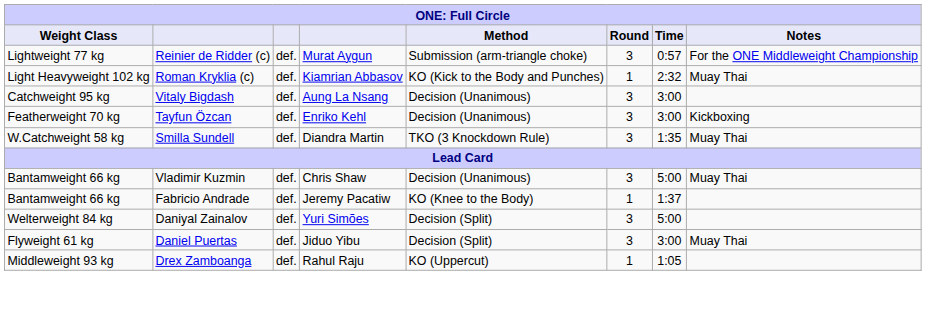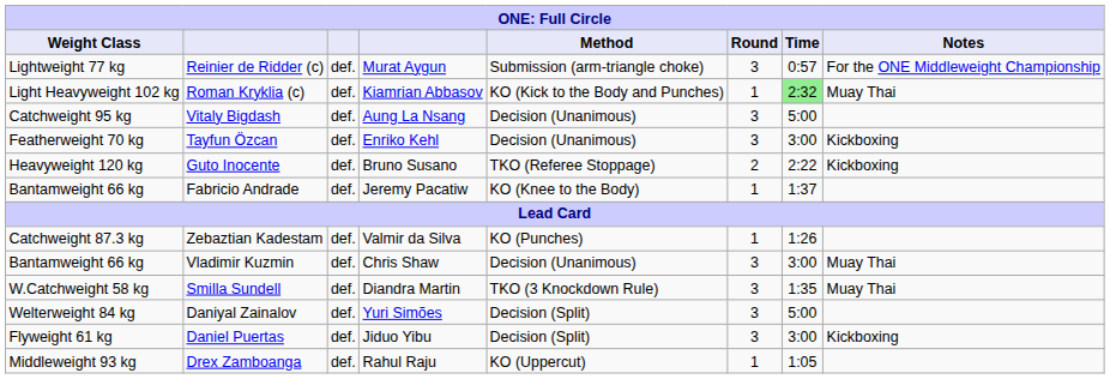Roman Kryklia (c) | Time: no background -> lightgreen background
Vitaly Bigdash | Time: 3:00 -> 5:00
+ row: Heavyweight 120 kg | Guto Inocente | def. | Bruno Susano | TKO (Referee Stoppage) | 2 | 2:22 | Kickboxing
rows swapped: Fabricio Andrade <-> Smilla Sundell
+ row: Catchweight 87.3 kg | Zebaztian Kadestam | def. | Valmir da Silva | KO (Punches) | 1 | 1:26
Vladimir Kuzmin | Time: 5:00 -> 3:00
Daniel Puertas | Notes: Muay Thai -> Kickboxing
